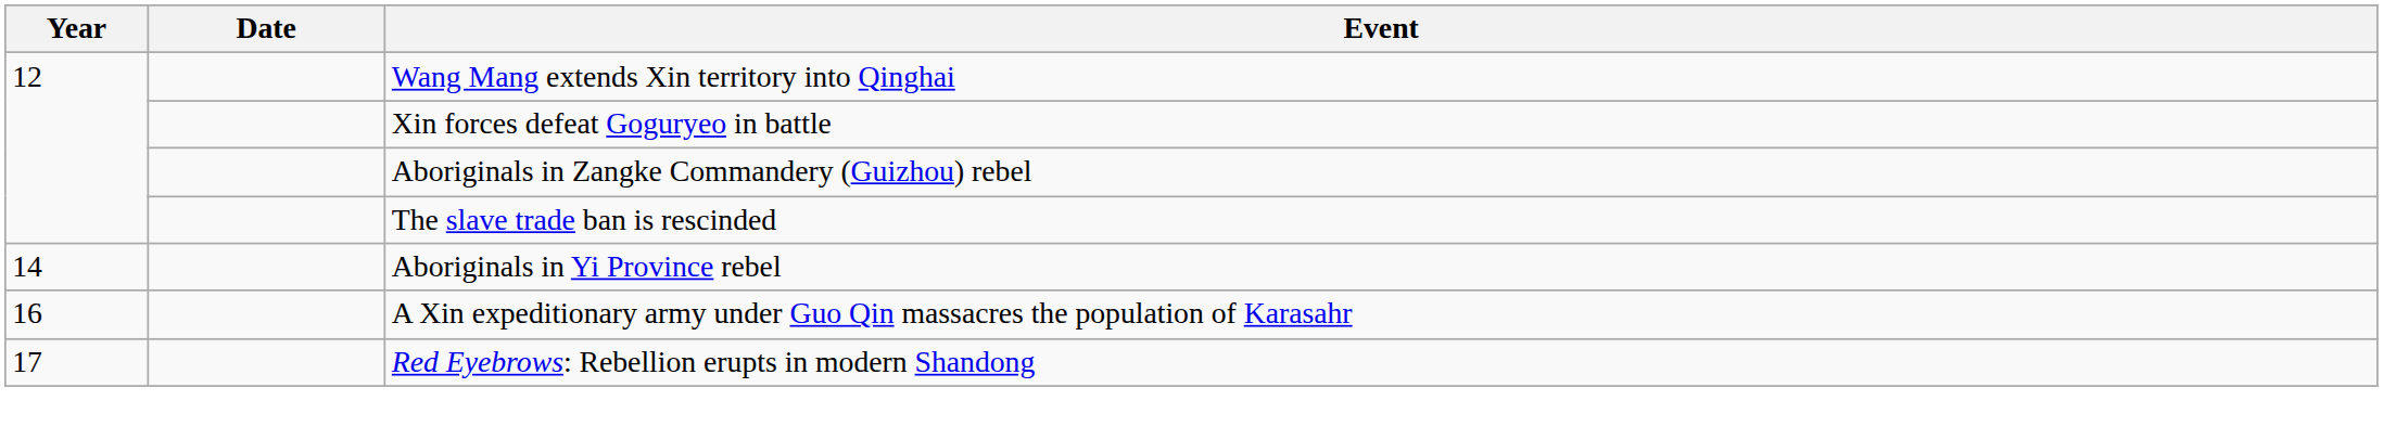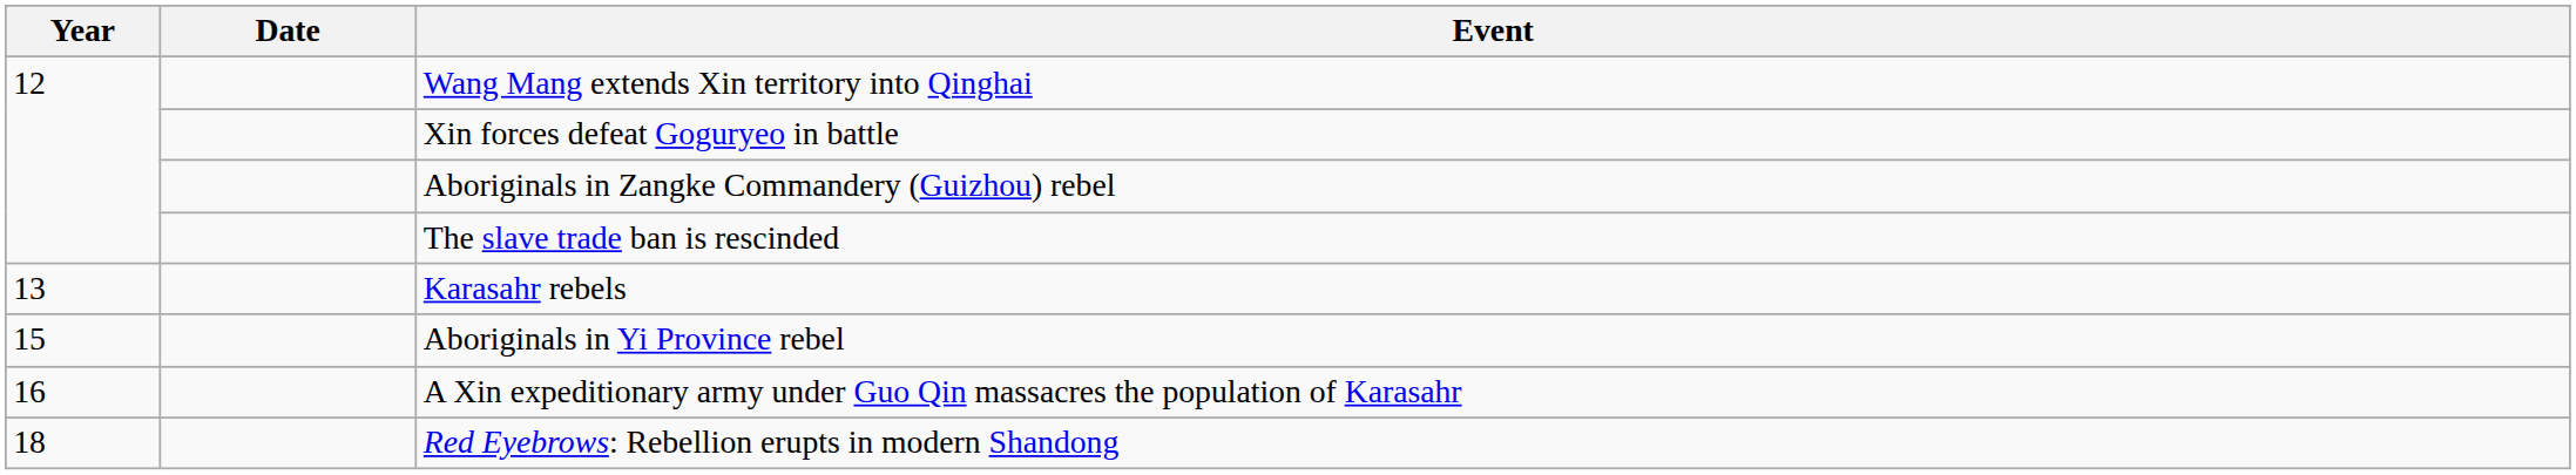+ row: 13 | Karasahr rebels
Aboriginals in Yi Province rebel | Year: 14 -> 15
Red Eyebrows: Rebellion erupts in modern Shandong | Year: 17 -> 18
